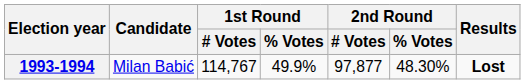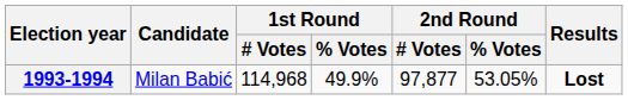1993-1994 | 1st Round / # Votes: 114,767 -> 114,968
1993-1994 | 2nd Round / % Votes: 48.30% -> 53.05%
